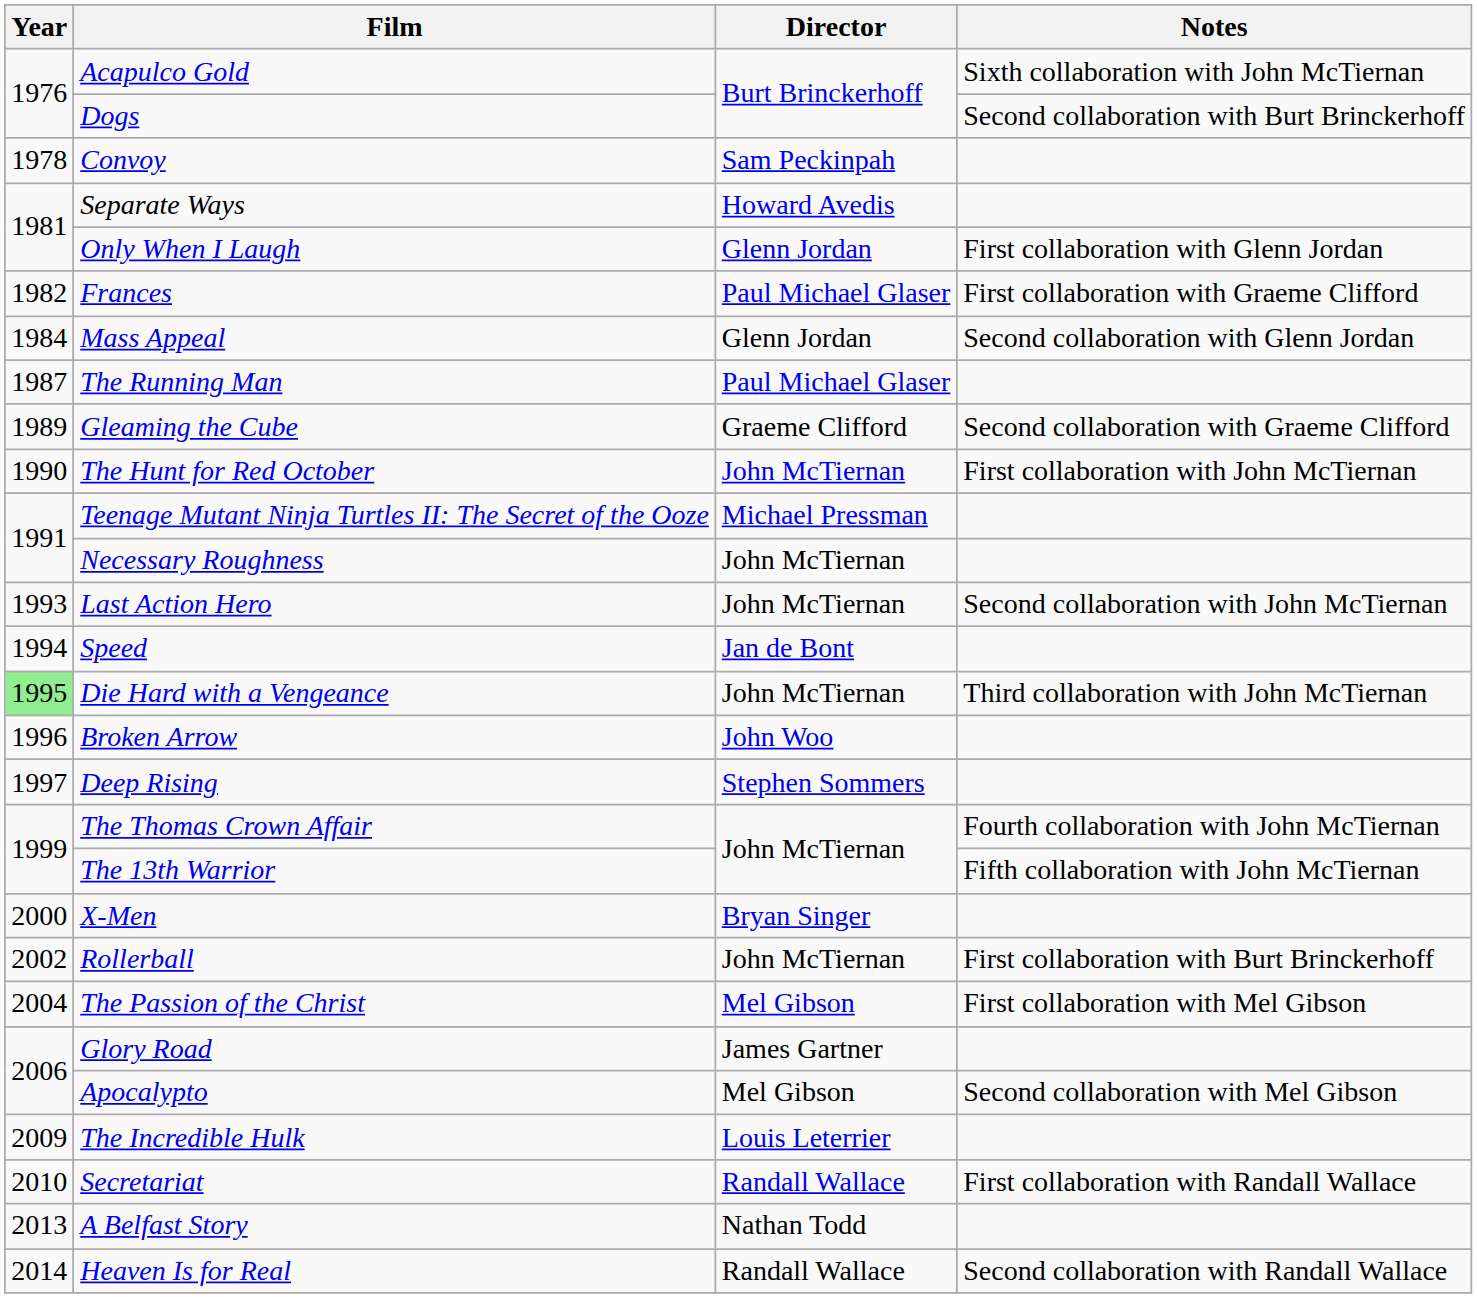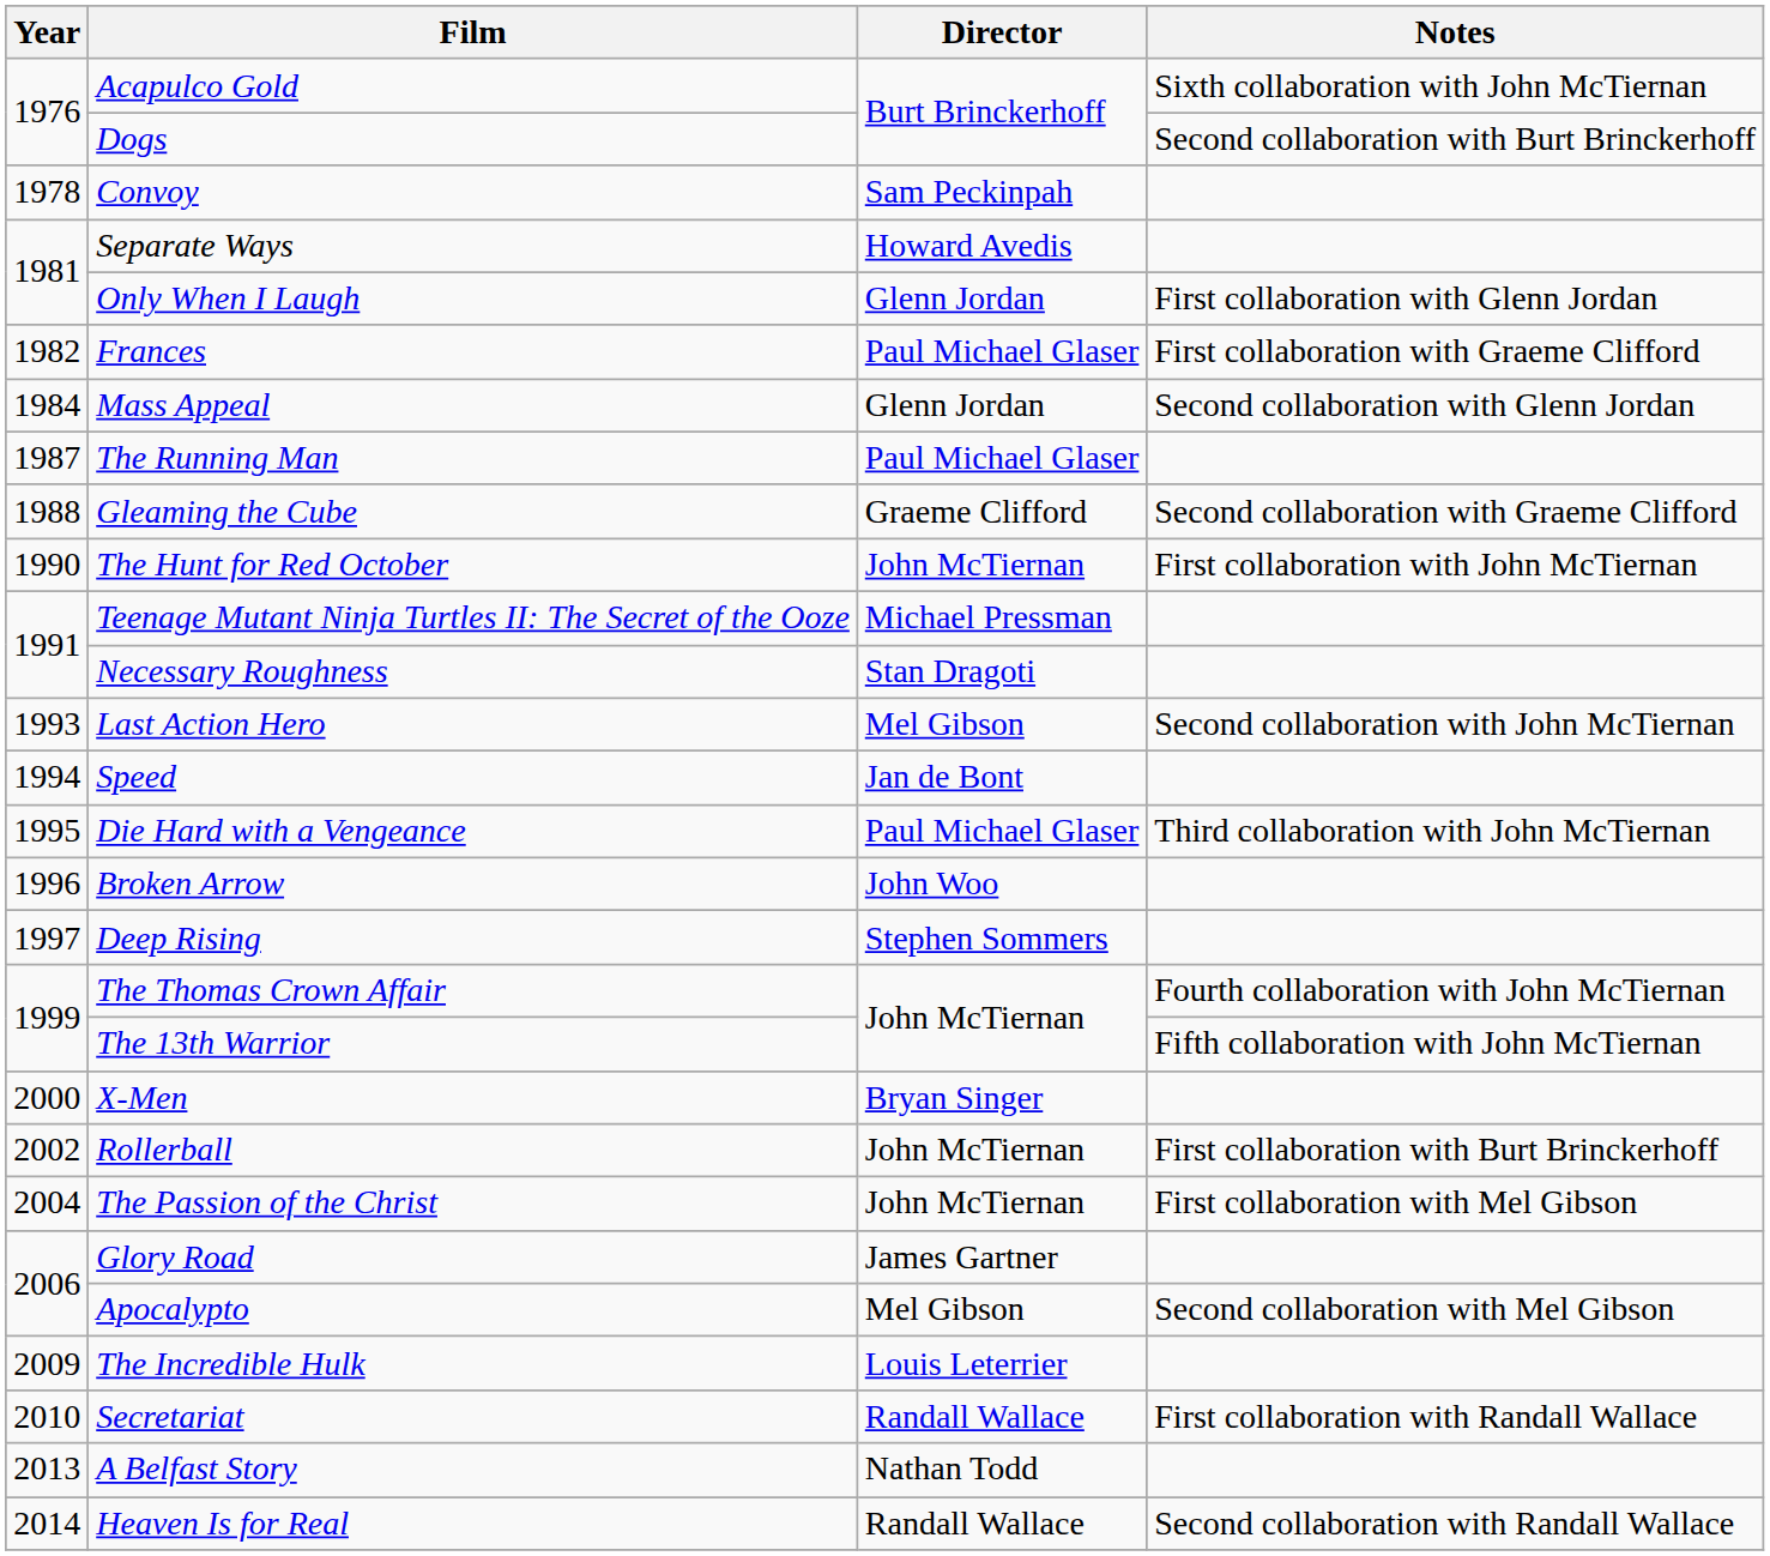Gleaming the Cube | Year: 1989 -> 1988
Necessary Roughness | Director: John McTiernan -> Stan Dragoti
Last Action Hero | Director: John McTiernan -> Mel Gibson
Die Hard with a Vengeance | Year: lightgreen background -> no background
Die Hard with a Vengeance | Director: John McTiernan -> Paul Michael Glaser
The Passion of the Christ | Director: Mel Gibson -> John McTiernan
